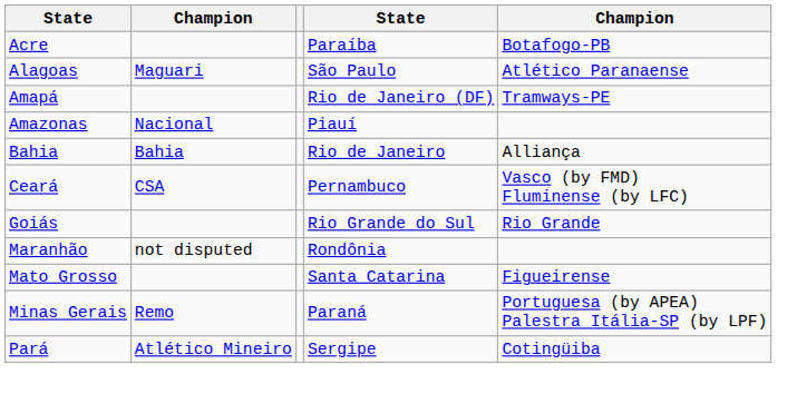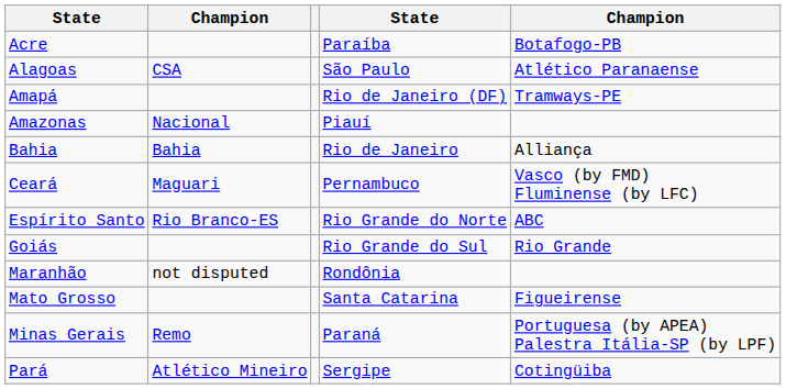Alagoas | column 2: Maguari -> CSA
Ceará | column 2: CSA -> Maguari
+ row: Espírito Santo | Rio Branco-ES | Rio Grande do Norte | ABC
